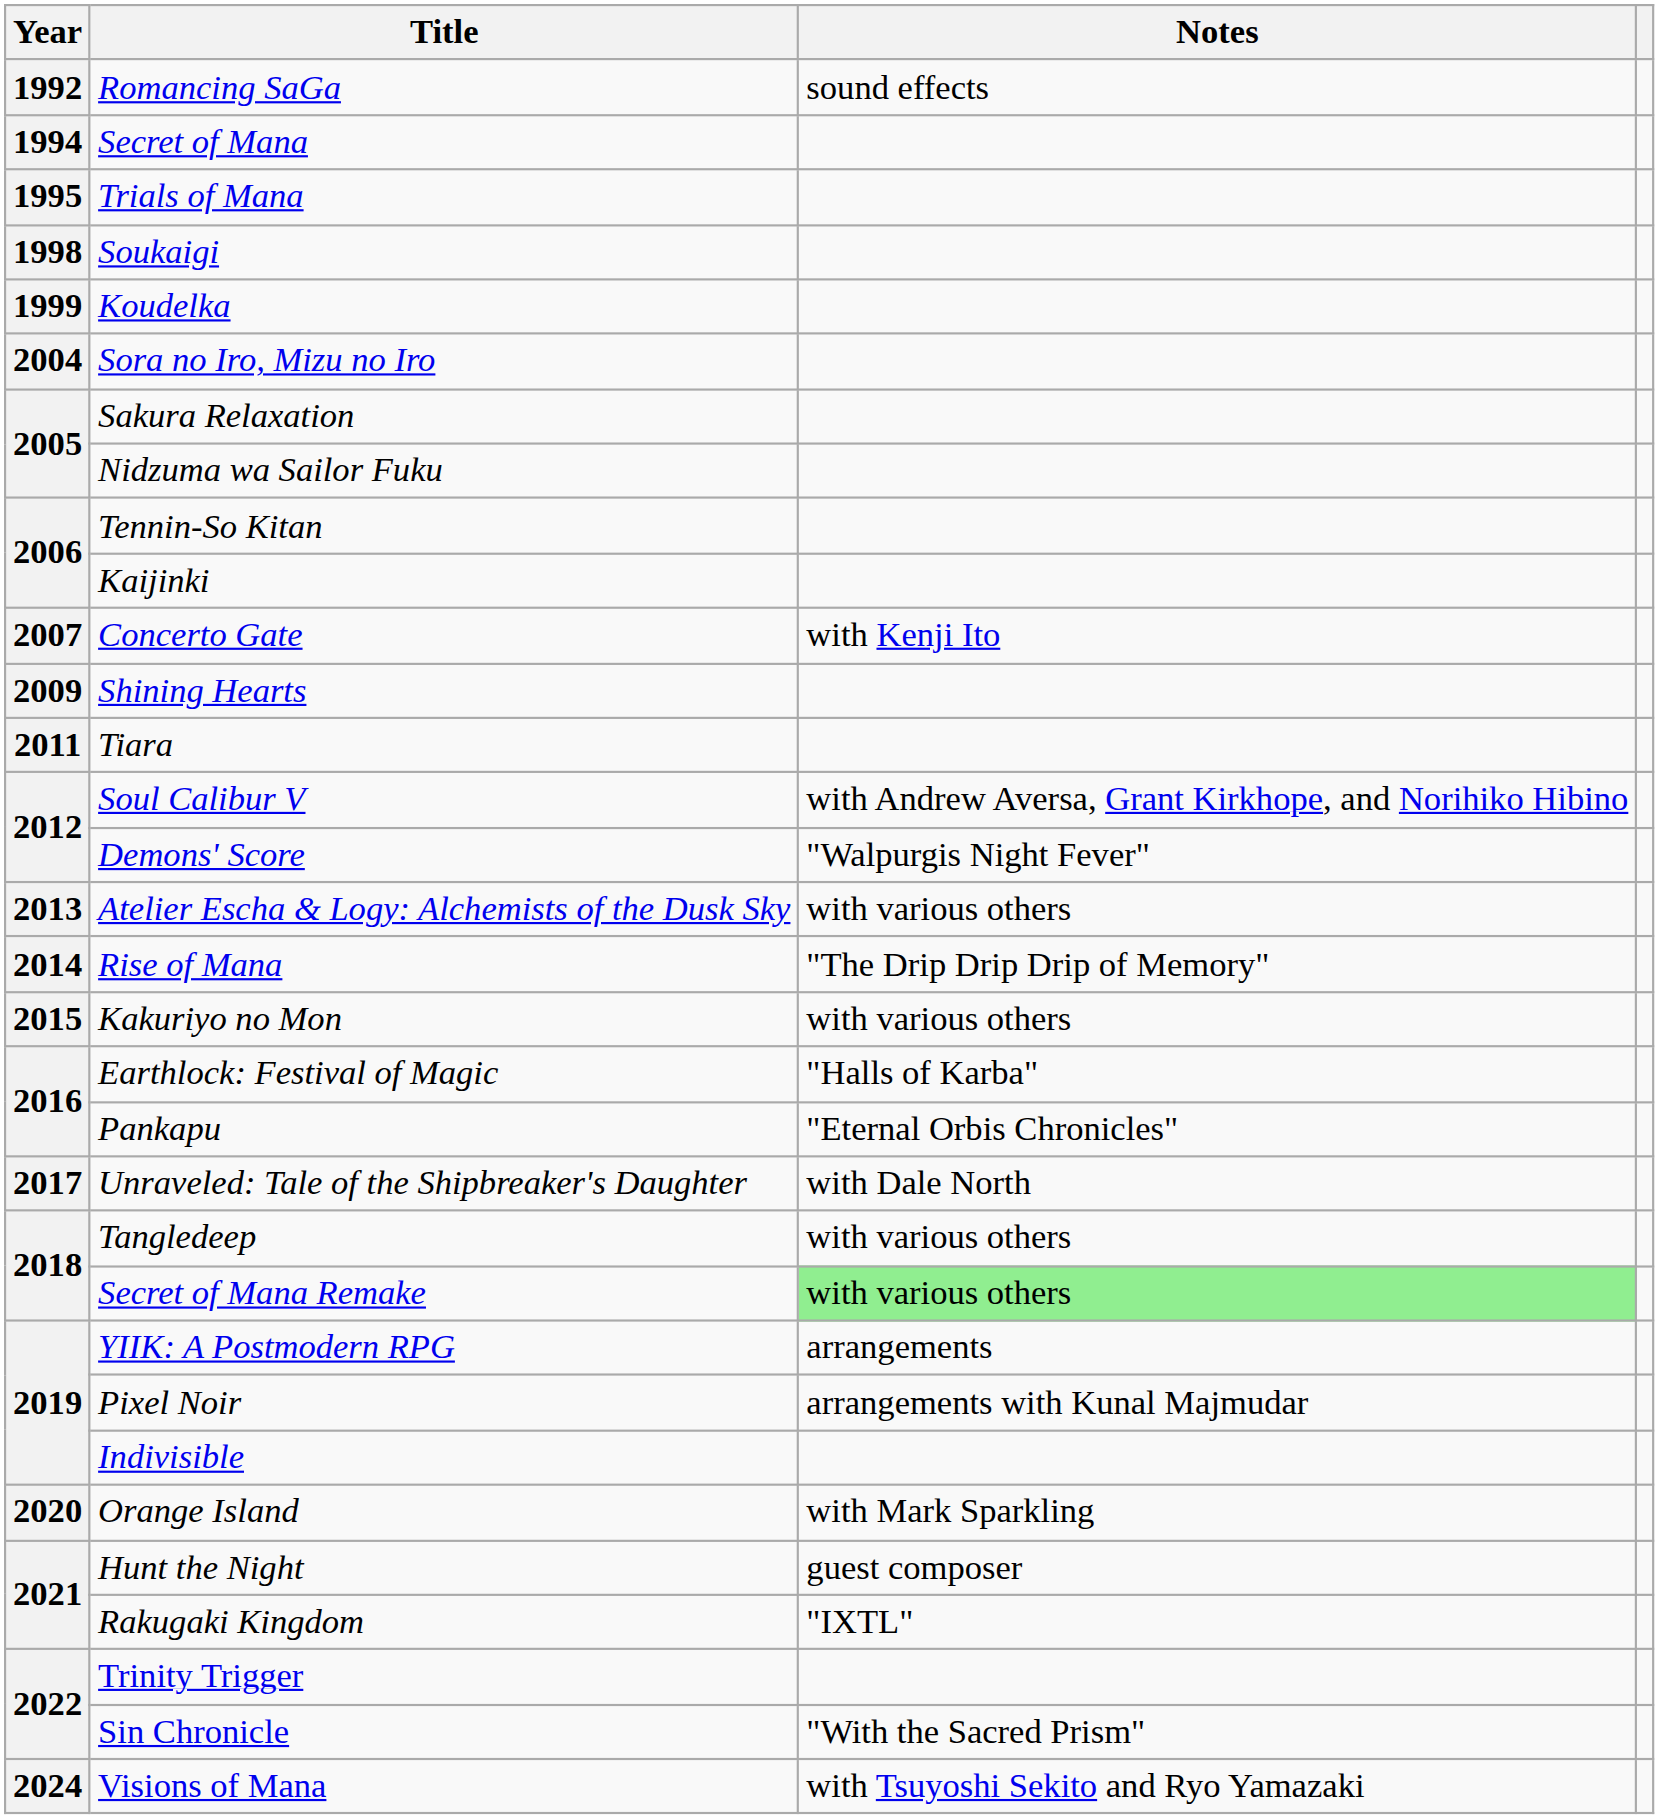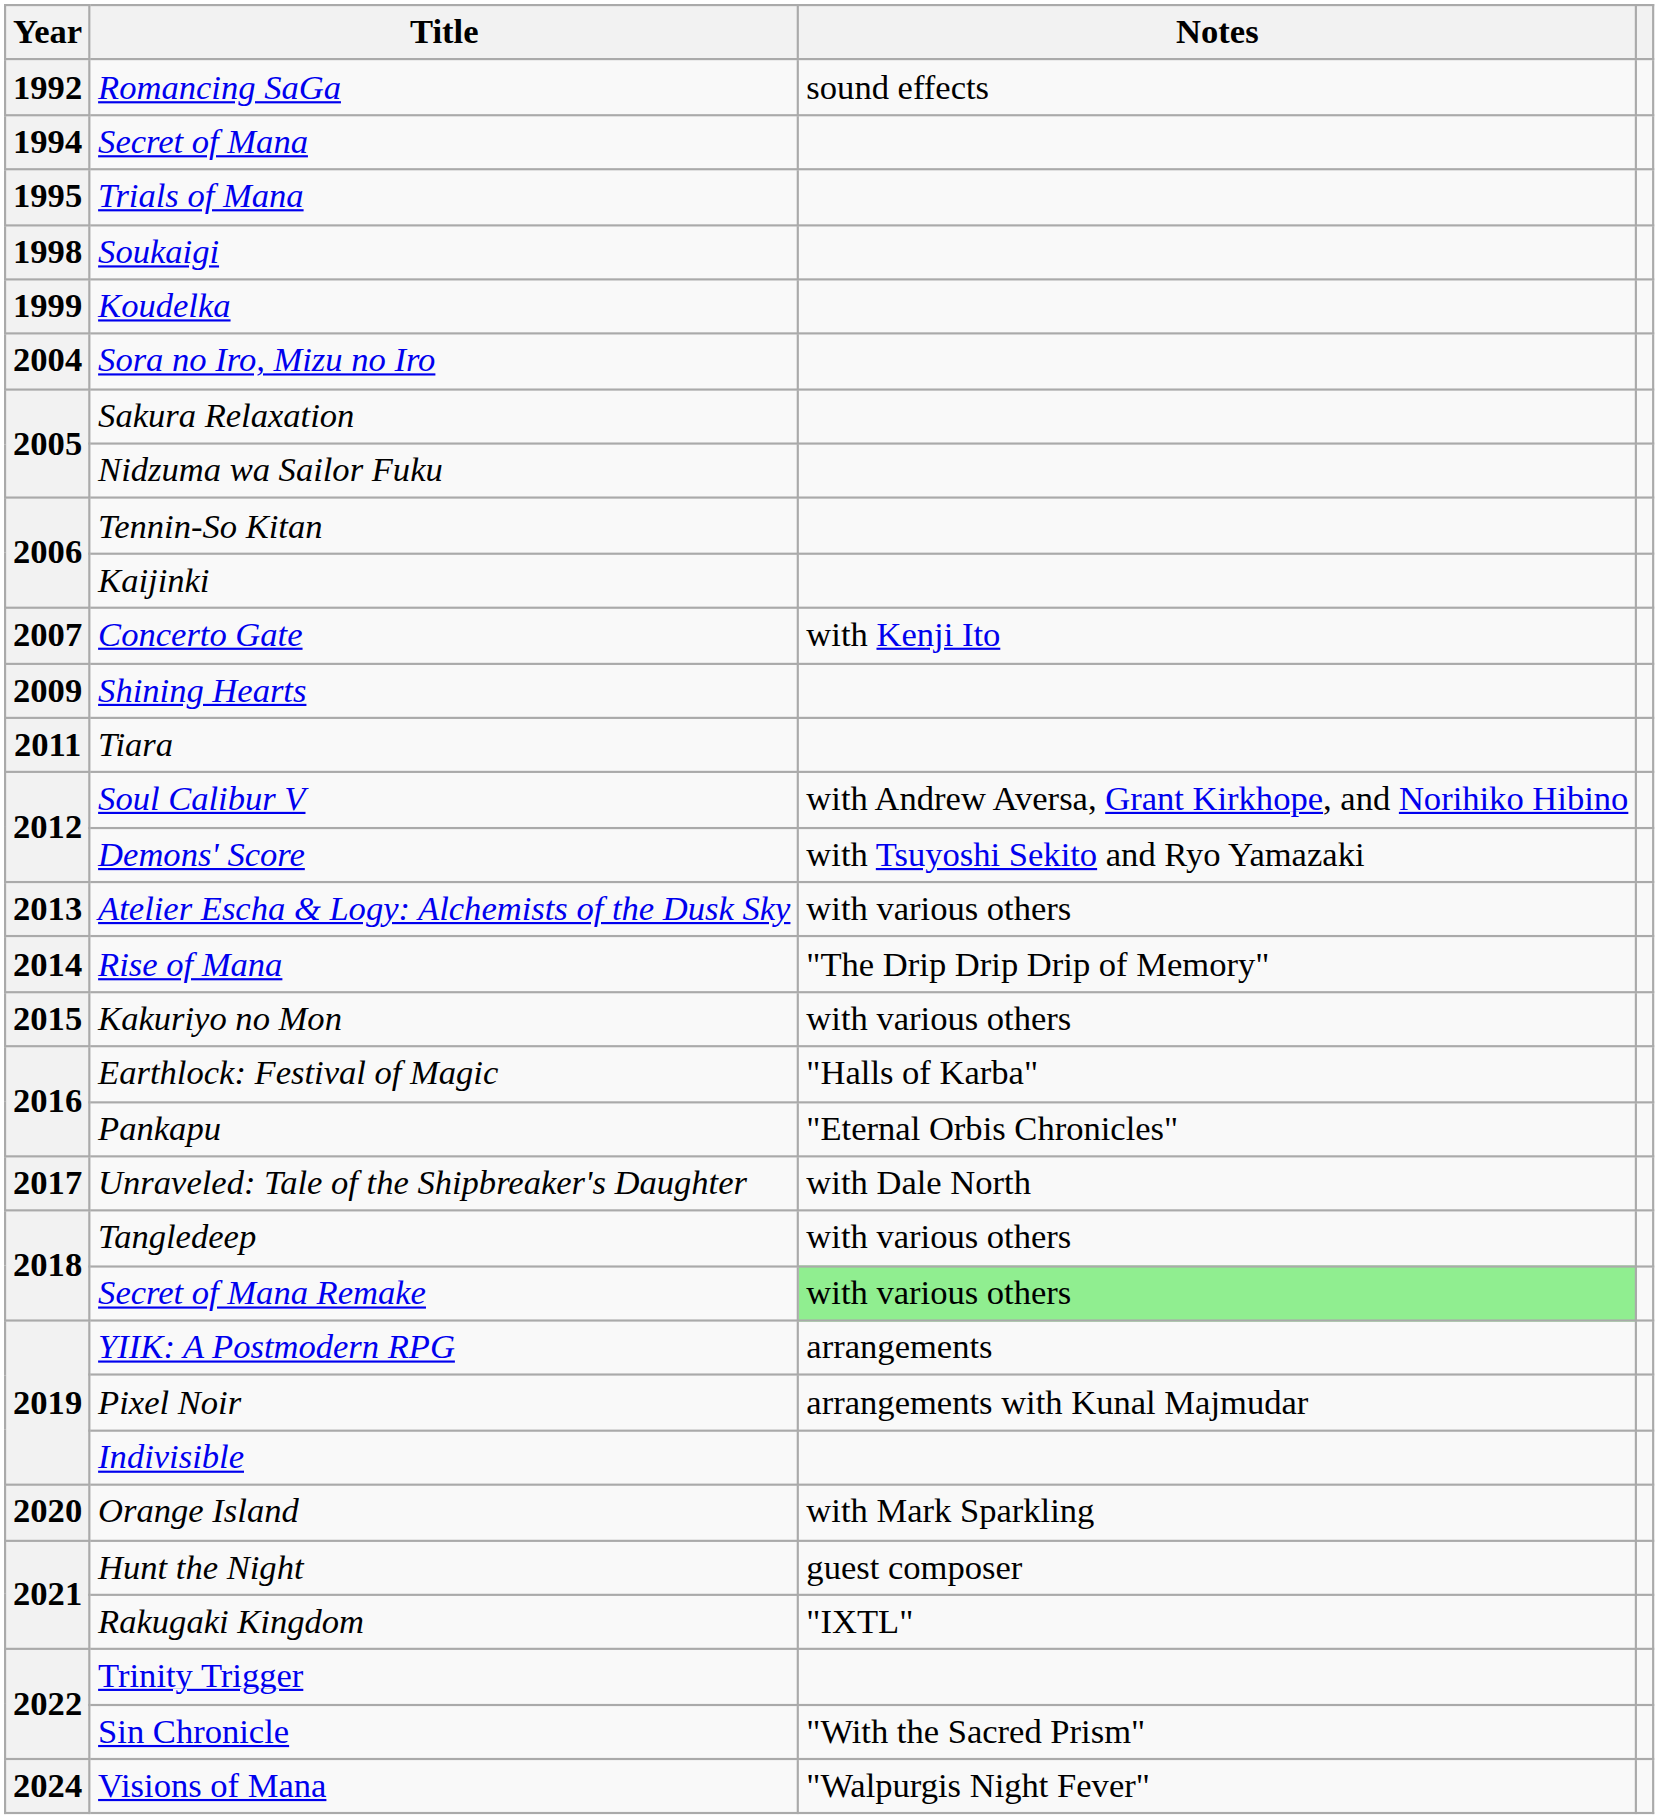Demons' Score | Notes: "Walpurgis Night Fever" -> with Tsuyoshi Sekito and Ryo Yamazaki
Visions of Mana | Notes: with Tsuyoshi Sekito and Ryo Yamazaki -> "Walpurgis Night Fever"
